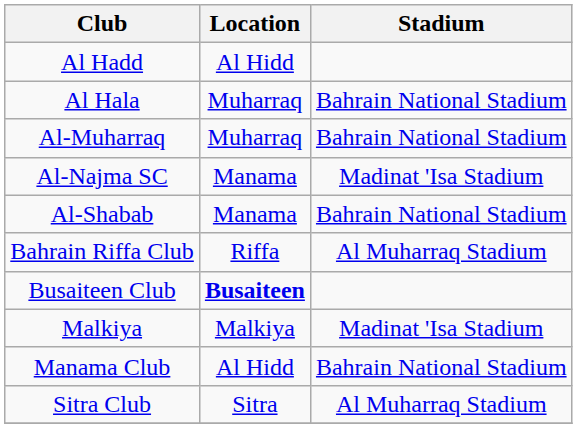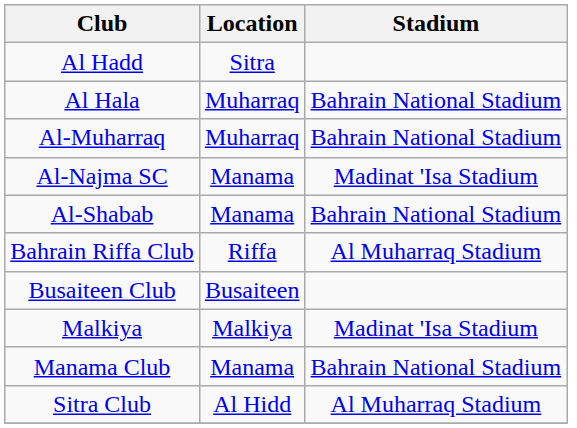Al Hadd | Location: Al Hidd -> Sitra
Busaiteen Club | Location: bold -> normal
Manama Club | Location: Al Hidd -> Manama
Sitra Club | Location: Sitra -> Al Hidd
